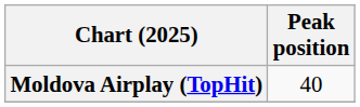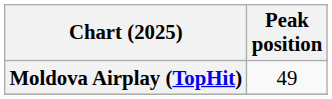Moldova Airplay (TopHit) | Peak position: 40 -> 49
